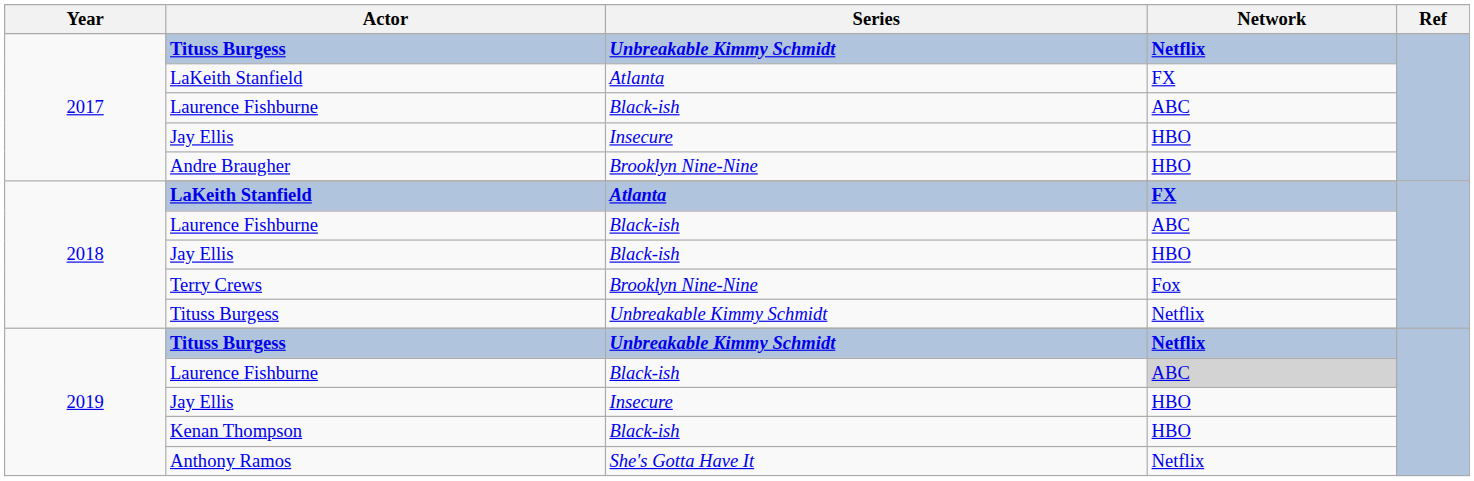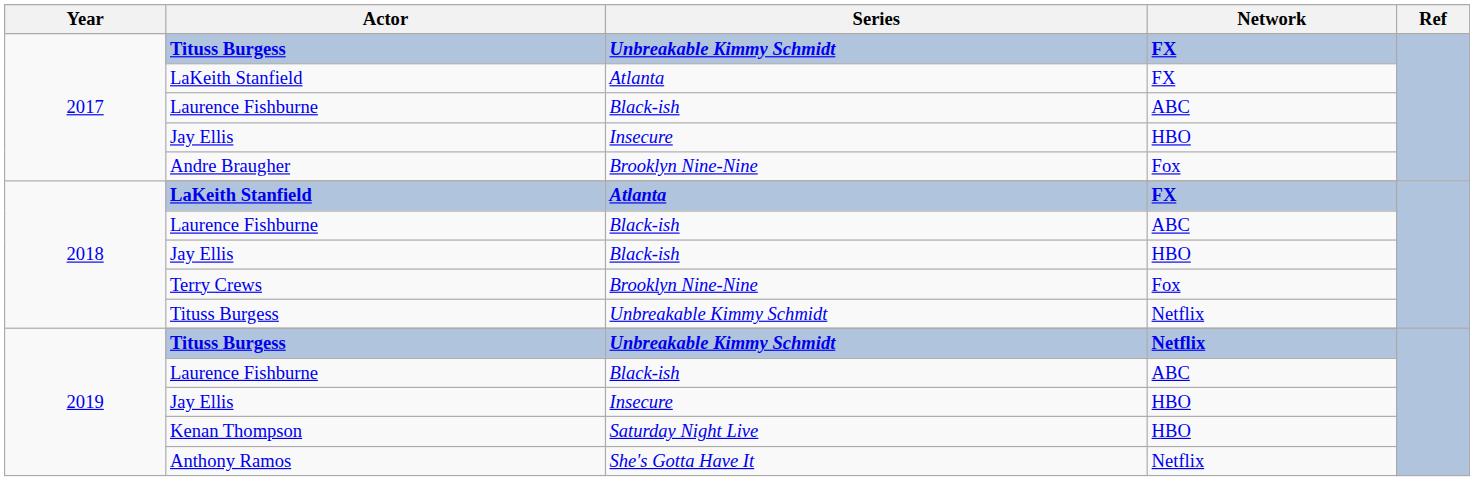2017 / Tituss Burgess | Network: Netflix -> FX
Andre Braugher | Network: HBO -> Fox
2019 / Laurence Fishburne | Network: lightgrey background -> no background
Kenan Thompson | Series: Black-ish -> Saturday Night Live
